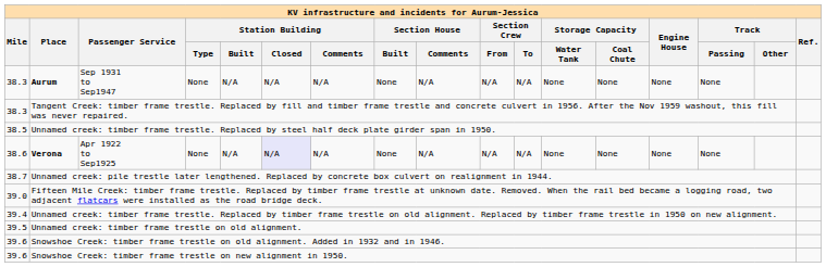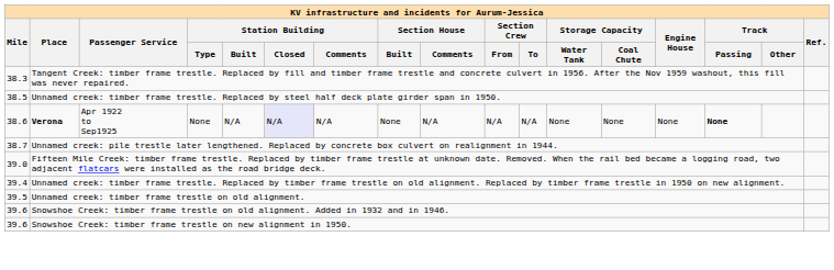- row: 38.3 | Aurum | Sep 1931 to Sep1947 | None | N/A | N/A | N/A | None | N/A | N/A | N/A | None | None | None | None
Verona | Track / Passing: normal -> bold
